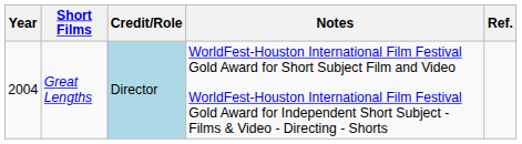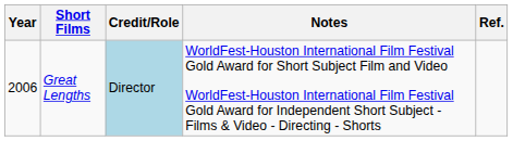Great Lengths | Year: 2004 -> 2006
